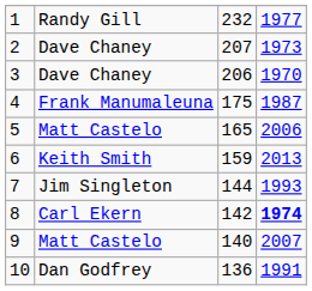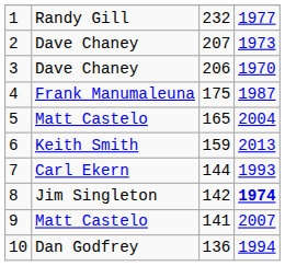5 | column 4: 2006 -> 2004
7 | column 2: Jim Singleton -> Carl Ekern
8 | column 2: Carl Ekern -> Jim Singleton
9 | column 3: 140 -> 141
10 | column 4: 1991 -> 1994
